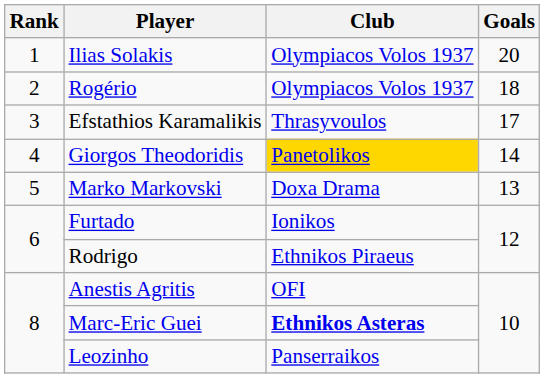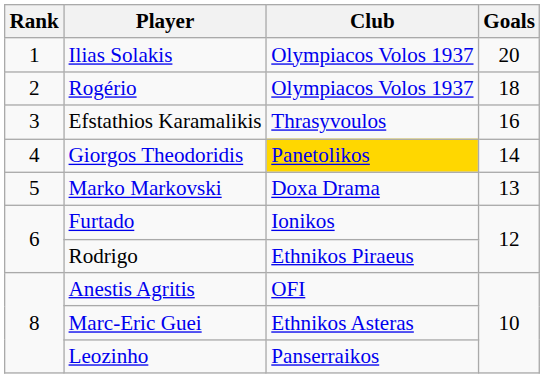Efstathios Karamalikis | Goals: 17 -> 16
Marc-Eric Guei | Club: bold -> normal
